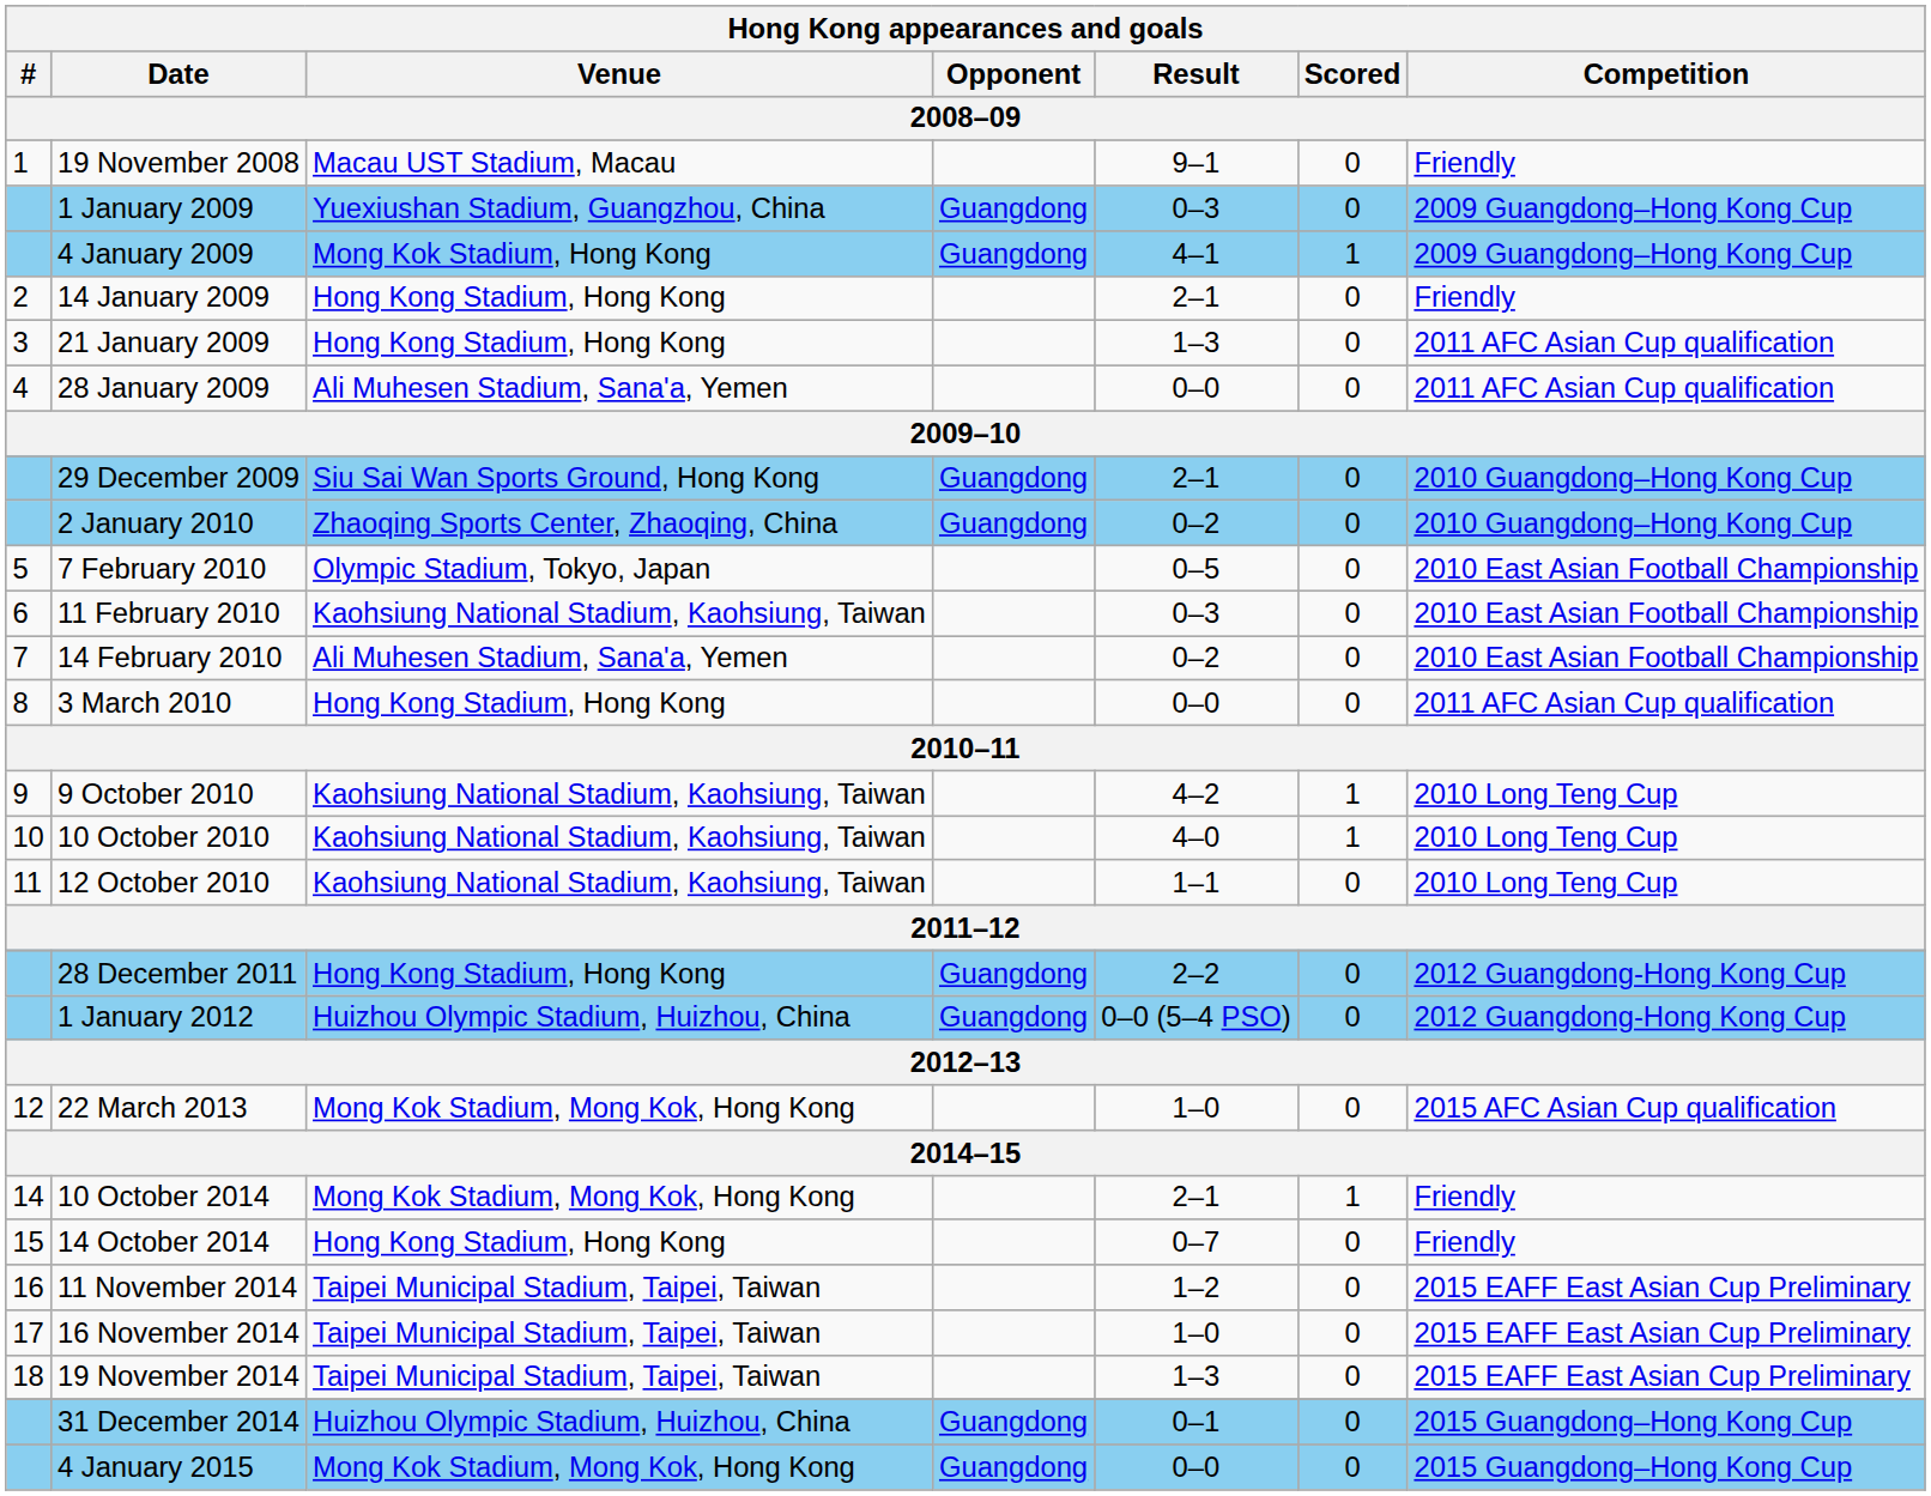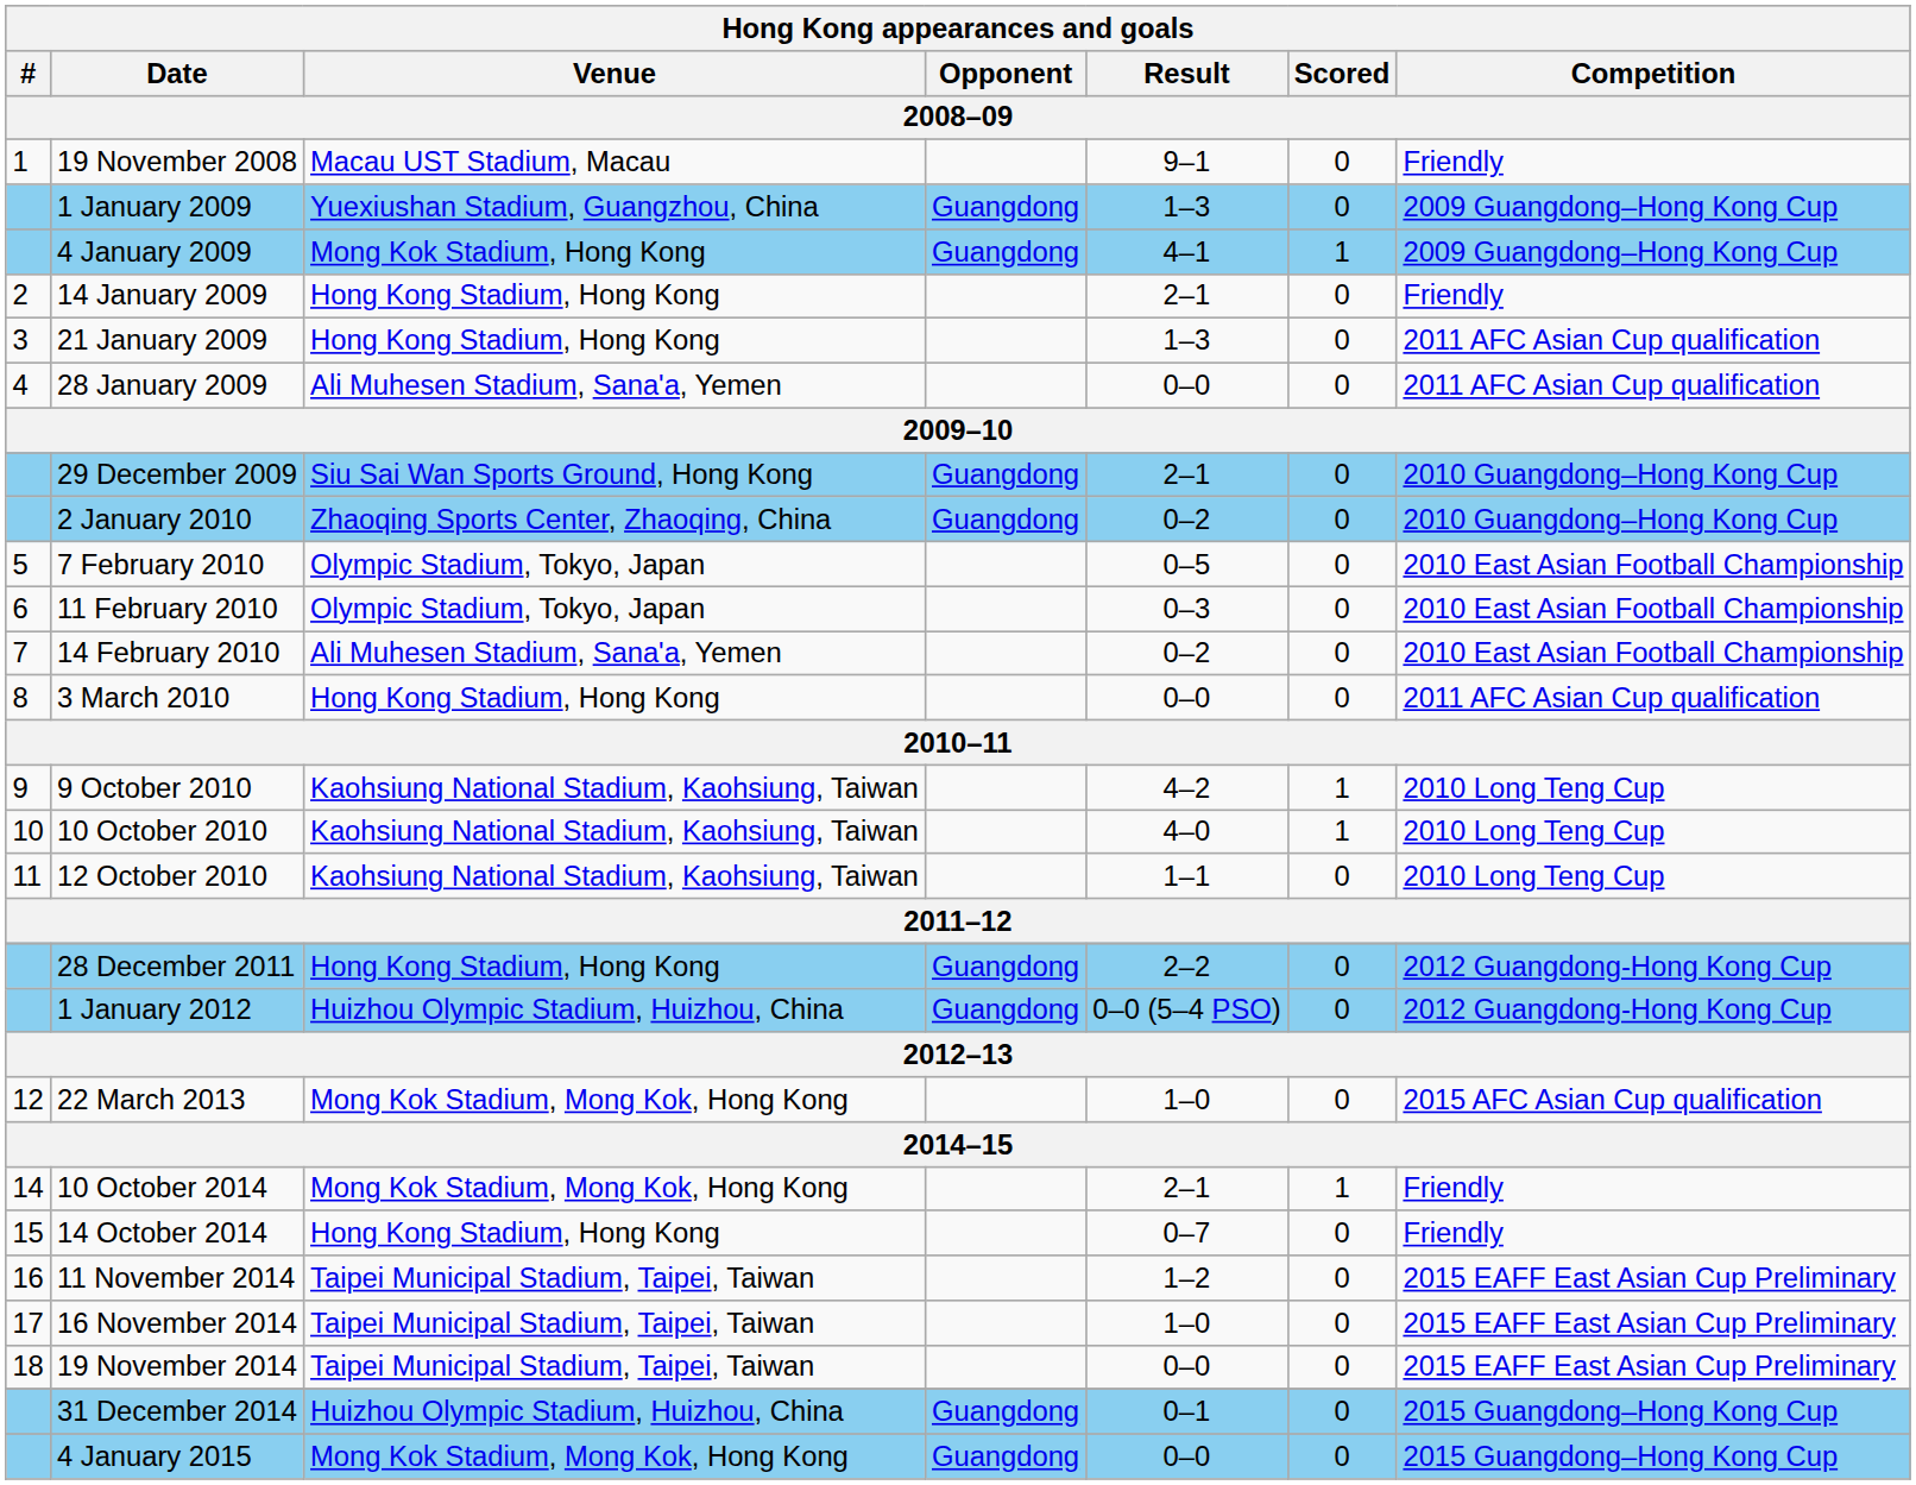1 January 2009 | Result: 0–3 -> 1–3
11 February 2010 | Venue: Kaohsiung National Stadium, Kaohsiung, Taiwan -> Olympic Stadium, Tokyo, Japan
19 November 2014 | Result: 1–3 -> 0–0
